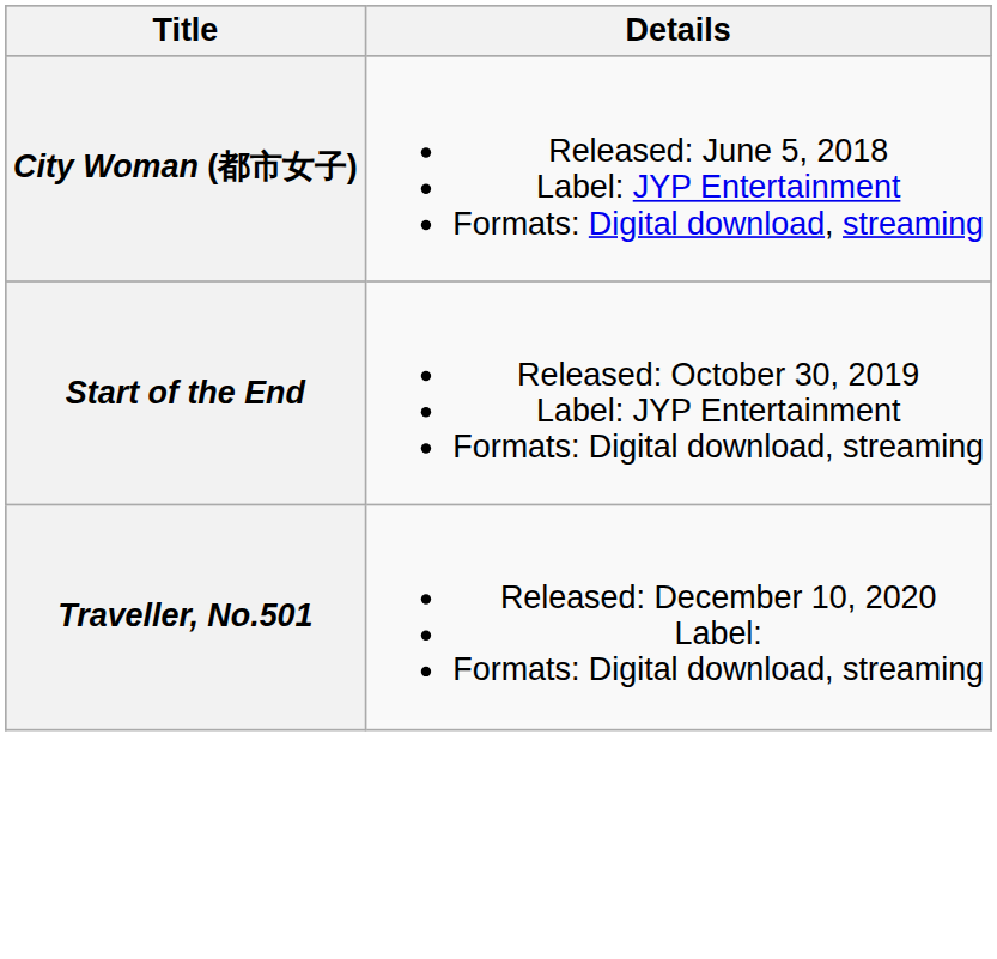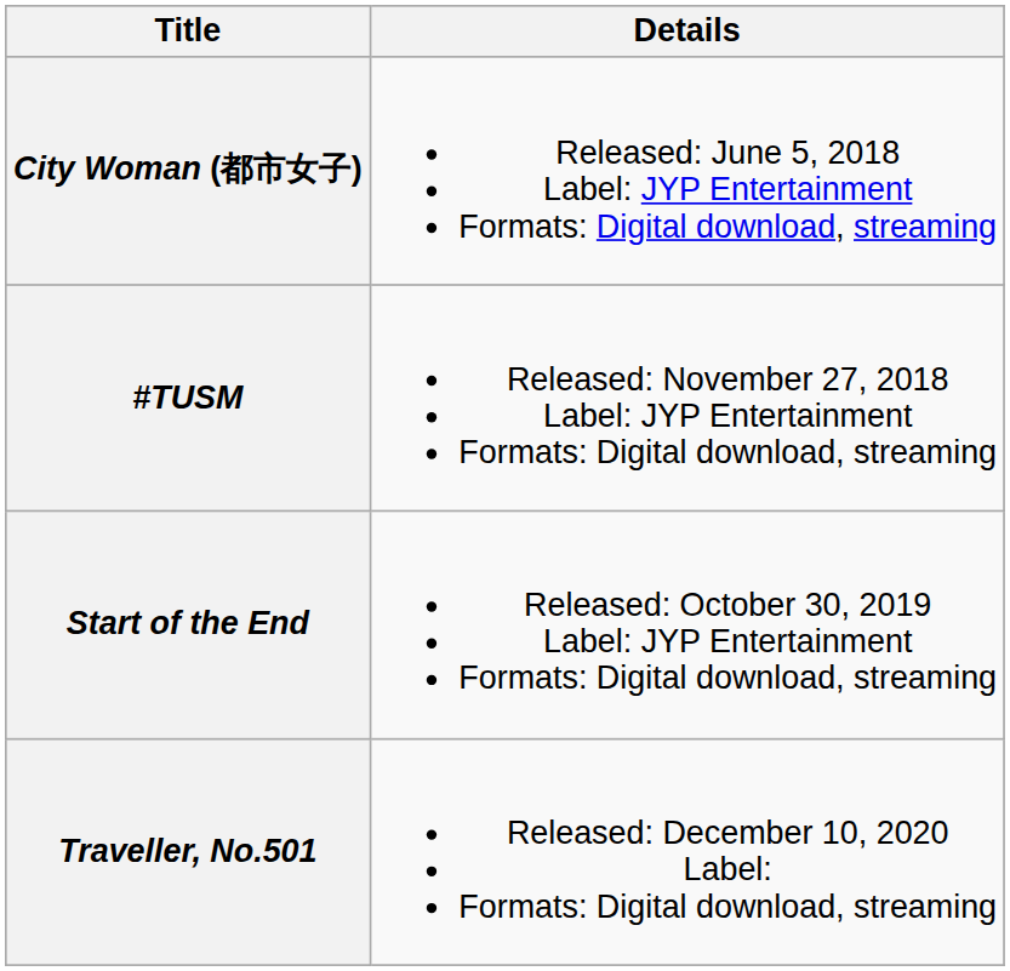+ row: #TUSM | Released: November 27, 2018 Label: JYP Entertainment Formats: Digital download, streaming
